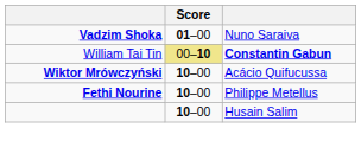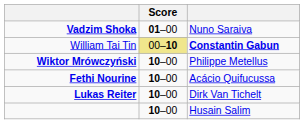Wiktor Mrówczyński | column 3: Acácio Quifucussa -> Philippe Metellus
Fethi Nourine | column 3: Philippe Metellus -> Acácio Quifucussa
+ row: Lukas Reiter | 10–00 | Dirk Van Tichelt
